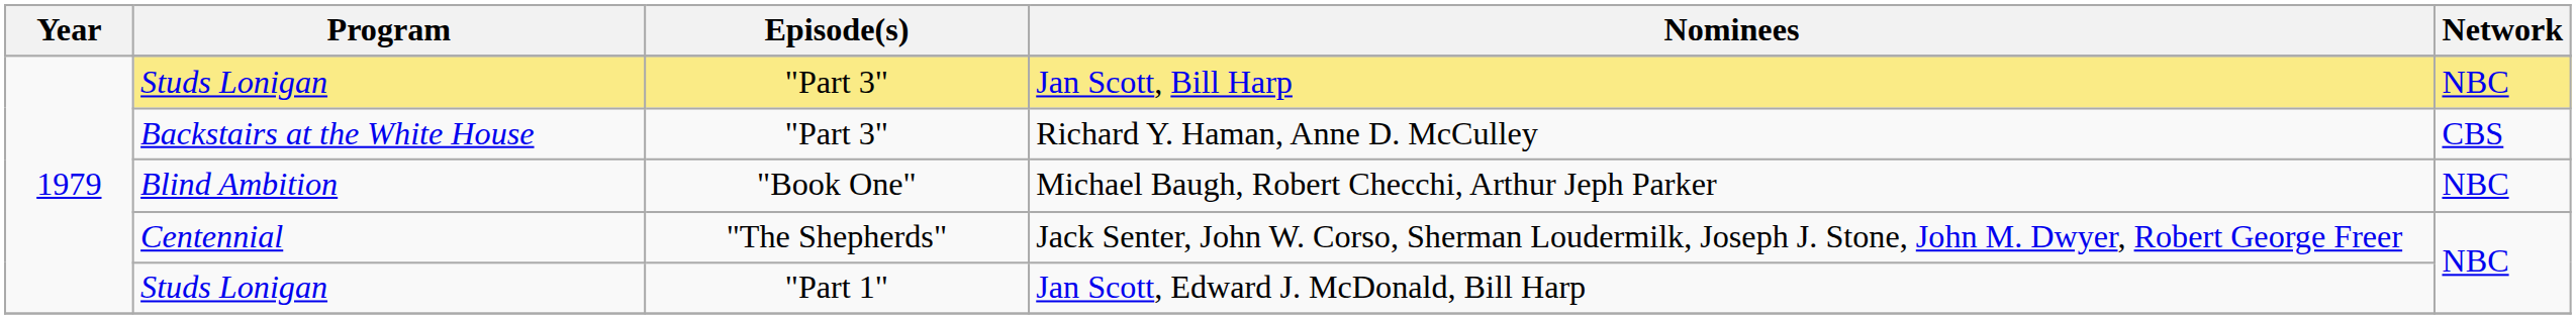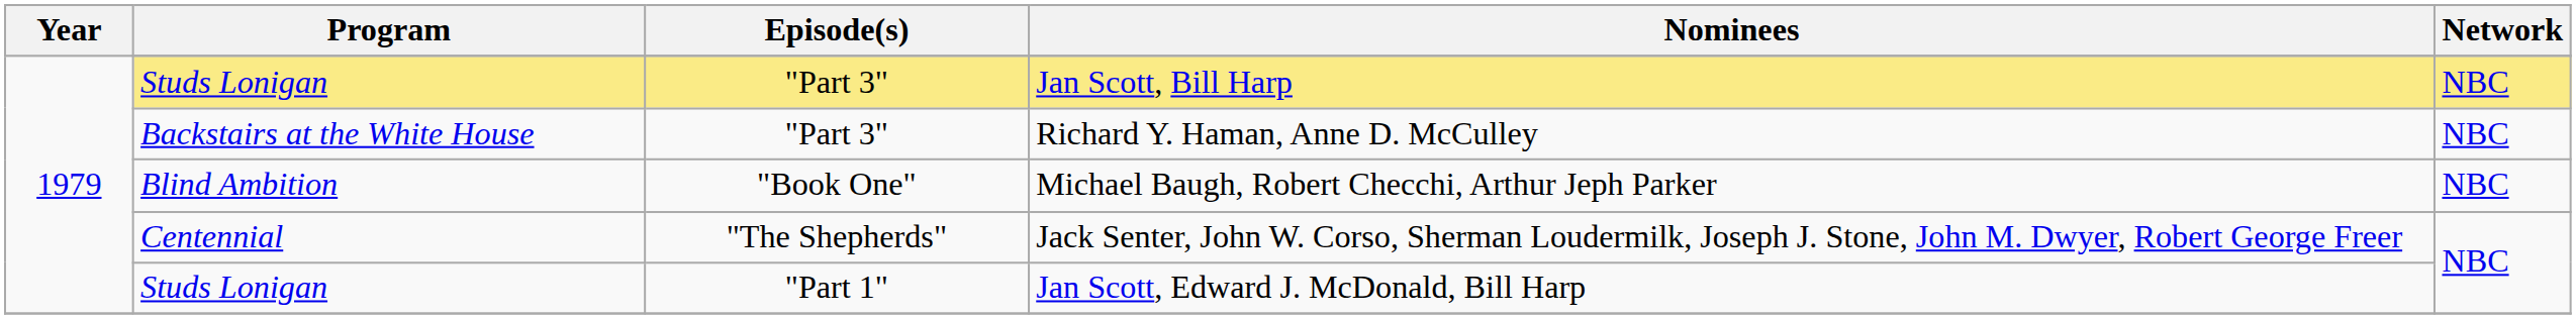Richard Y. Haman, Anne D. McCulley | Network: CBS -> NBC
